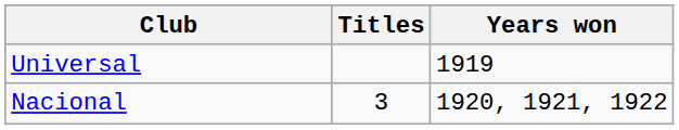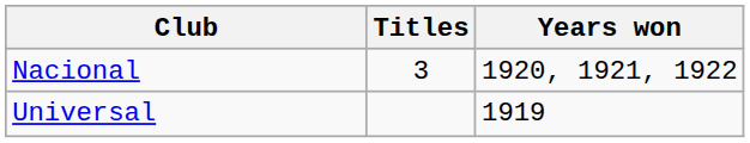rows swapped: Nacional <-> Universal
